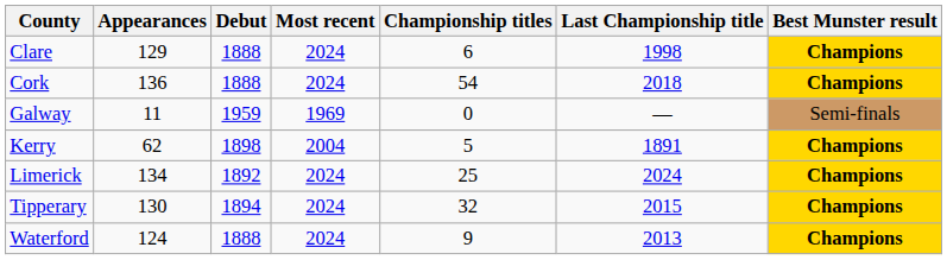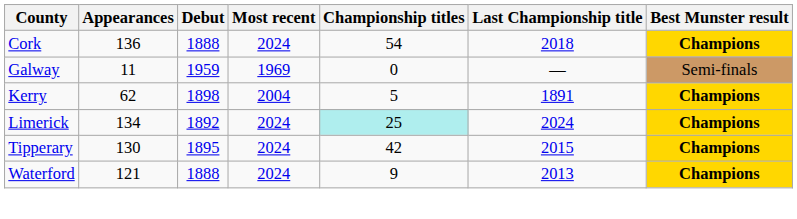- row: Clare | 129 | 1888 | 2024 | 6 | 1998 | Champions
Limerick | Championship titles: no background -> paleturquoise background
Tipperary | Debut: 1894 -> 1895
Tipperary | Championship titles: 32 -> 42
Waterford | Appearances: 124 -> 121
